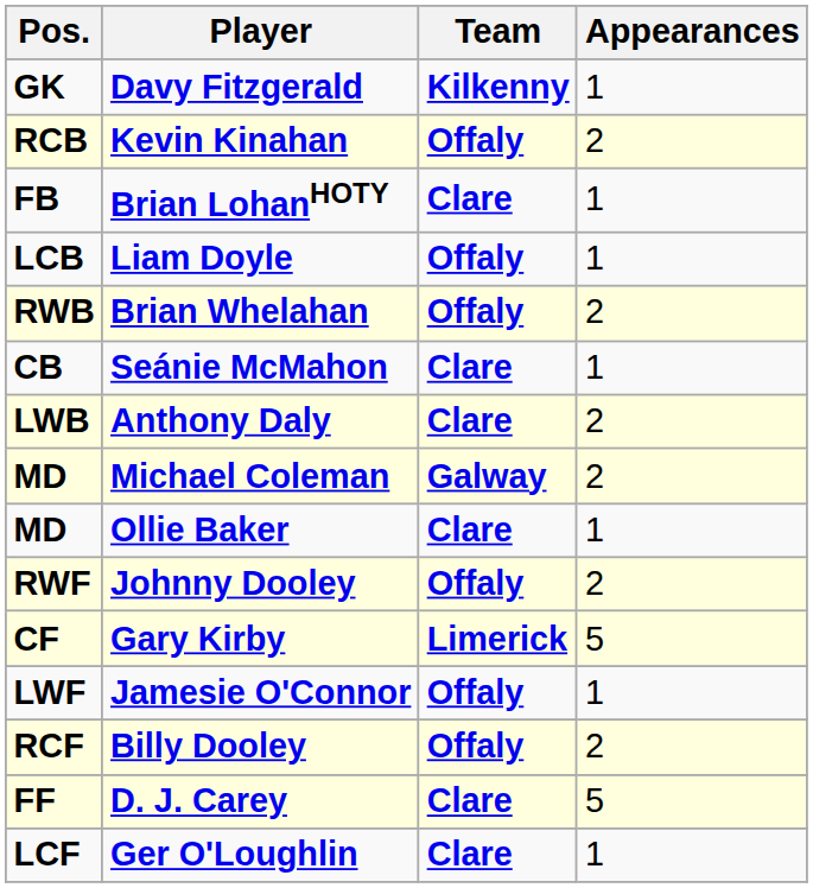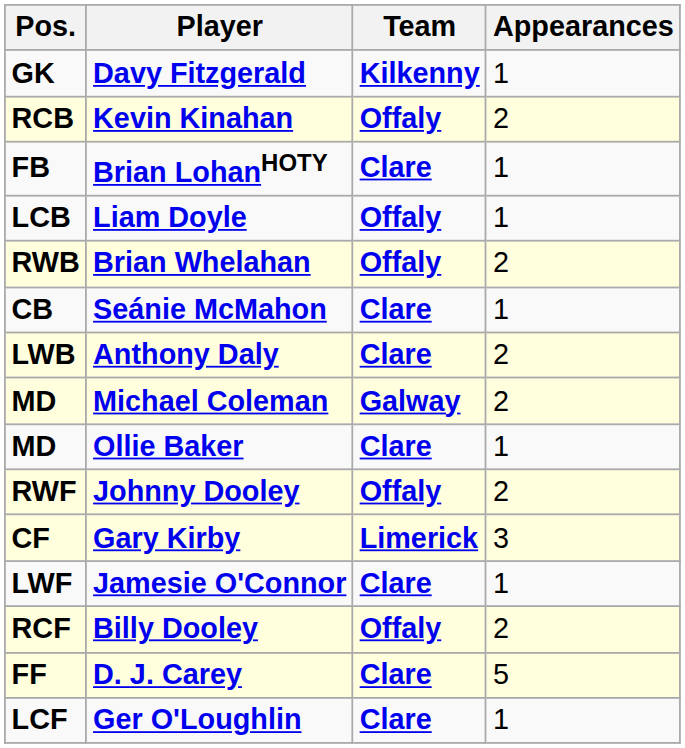Gary Kirby | Appearances: 5 -> 3
Jamesie O'Connor | Team: Offaly -> Clare
